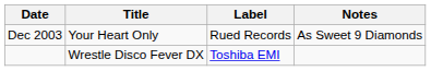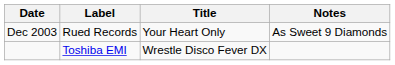columns swapped: Title <-> Label
